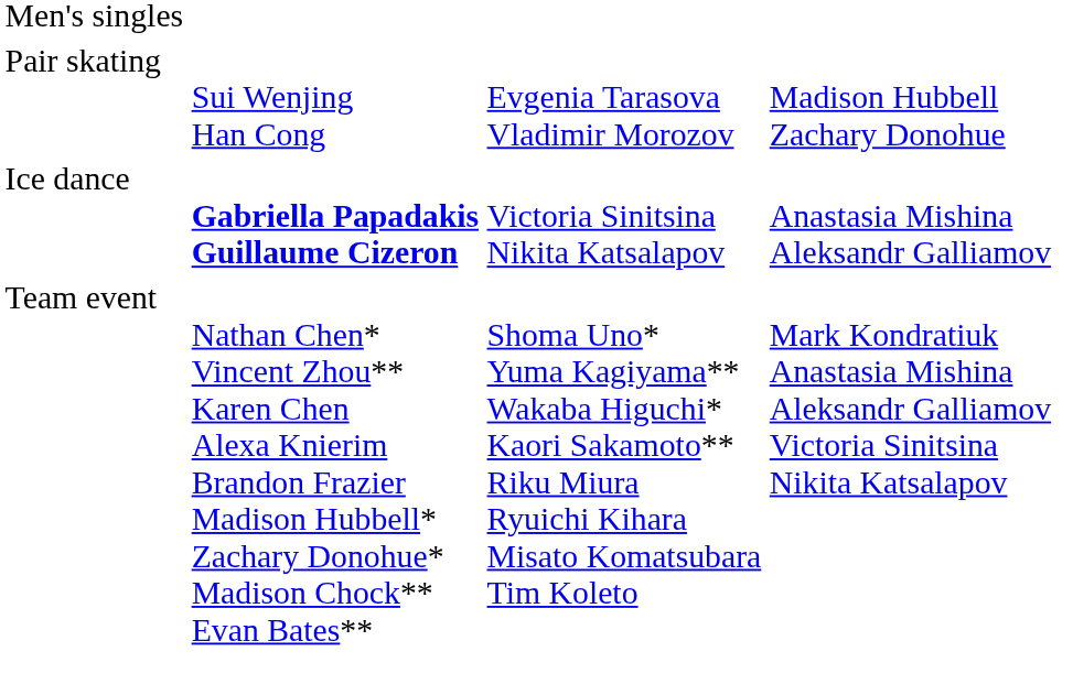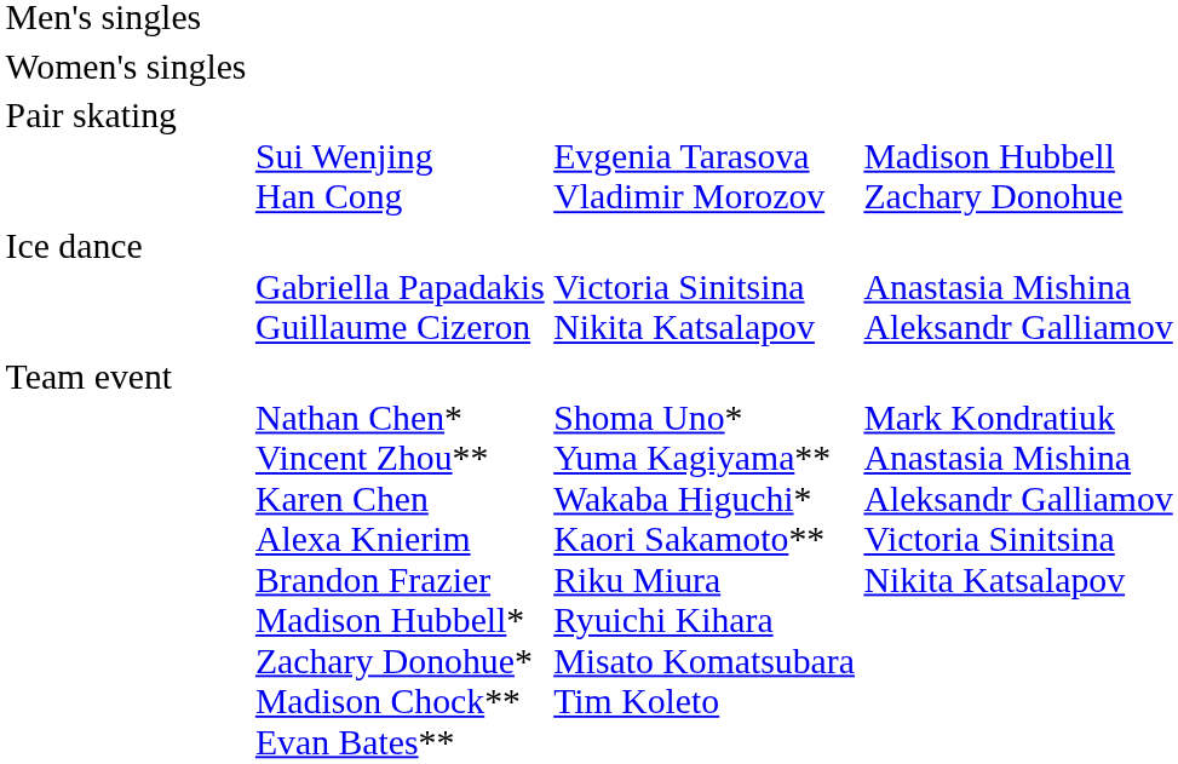+ row: Women's singles
Ice dance | column 2: bold -> normal
